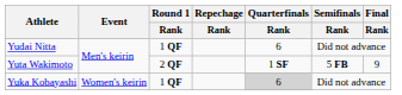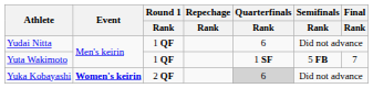Yuta Wakimoto | Round 1 / Rank: 2 QF -> 1 QF
Yuta Wakimoto | Final / Rank: 9 -> 7
Yuka Kobayashi | Event: normal -> bold
Yuka Kobayashi | Round 1 / Rank: 1 QF -> 2 QF
